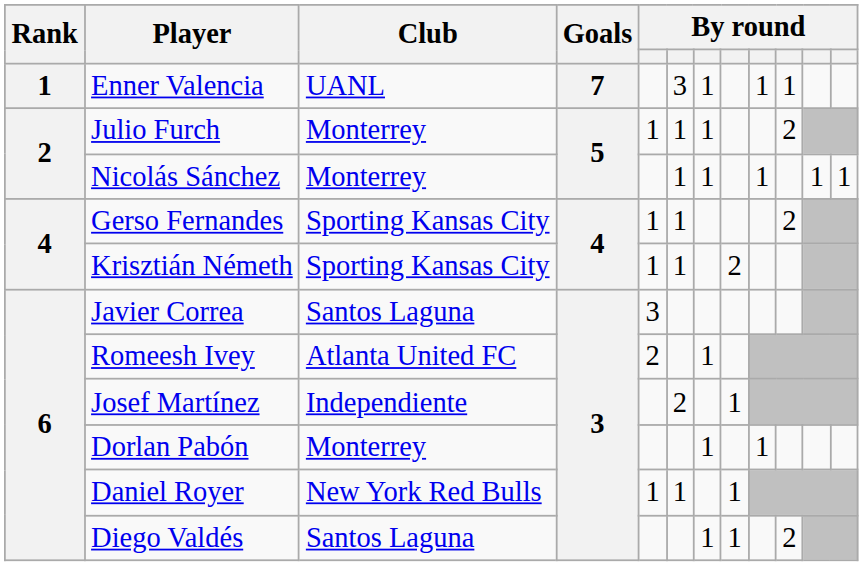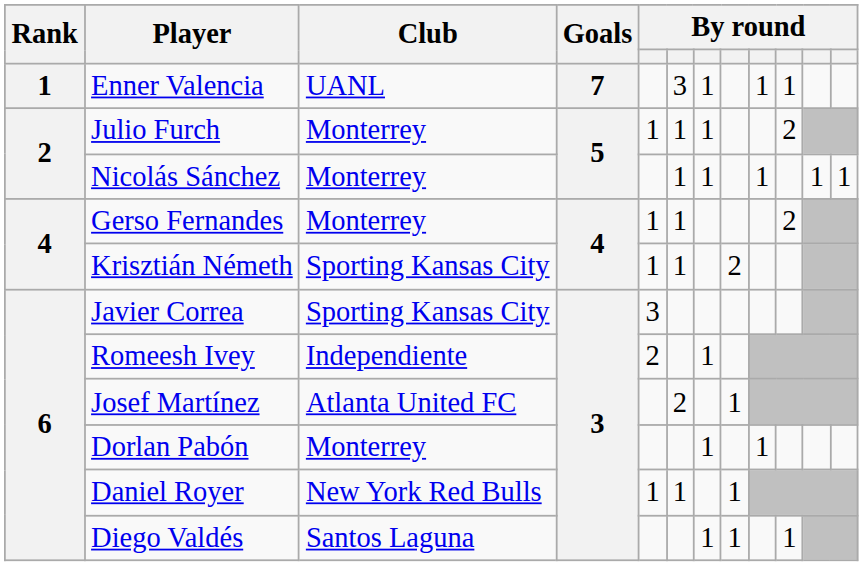Gerso Fernandes | Club: Sporting Kansas City -> Monterrey
Javier Correa | Club: Santos Laguna -> Sporting Kansas City
Romeesh Ivey | Club: Atlanta United FC -> Independiente
Josef Martínez | Club: Independiente -> Atlanta United FC
Diego Valdés | column 10: 2 -> 1
